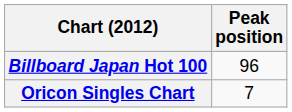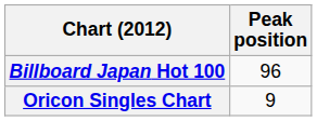Oricon Singles Chart | Peak position: 7 -> 9
